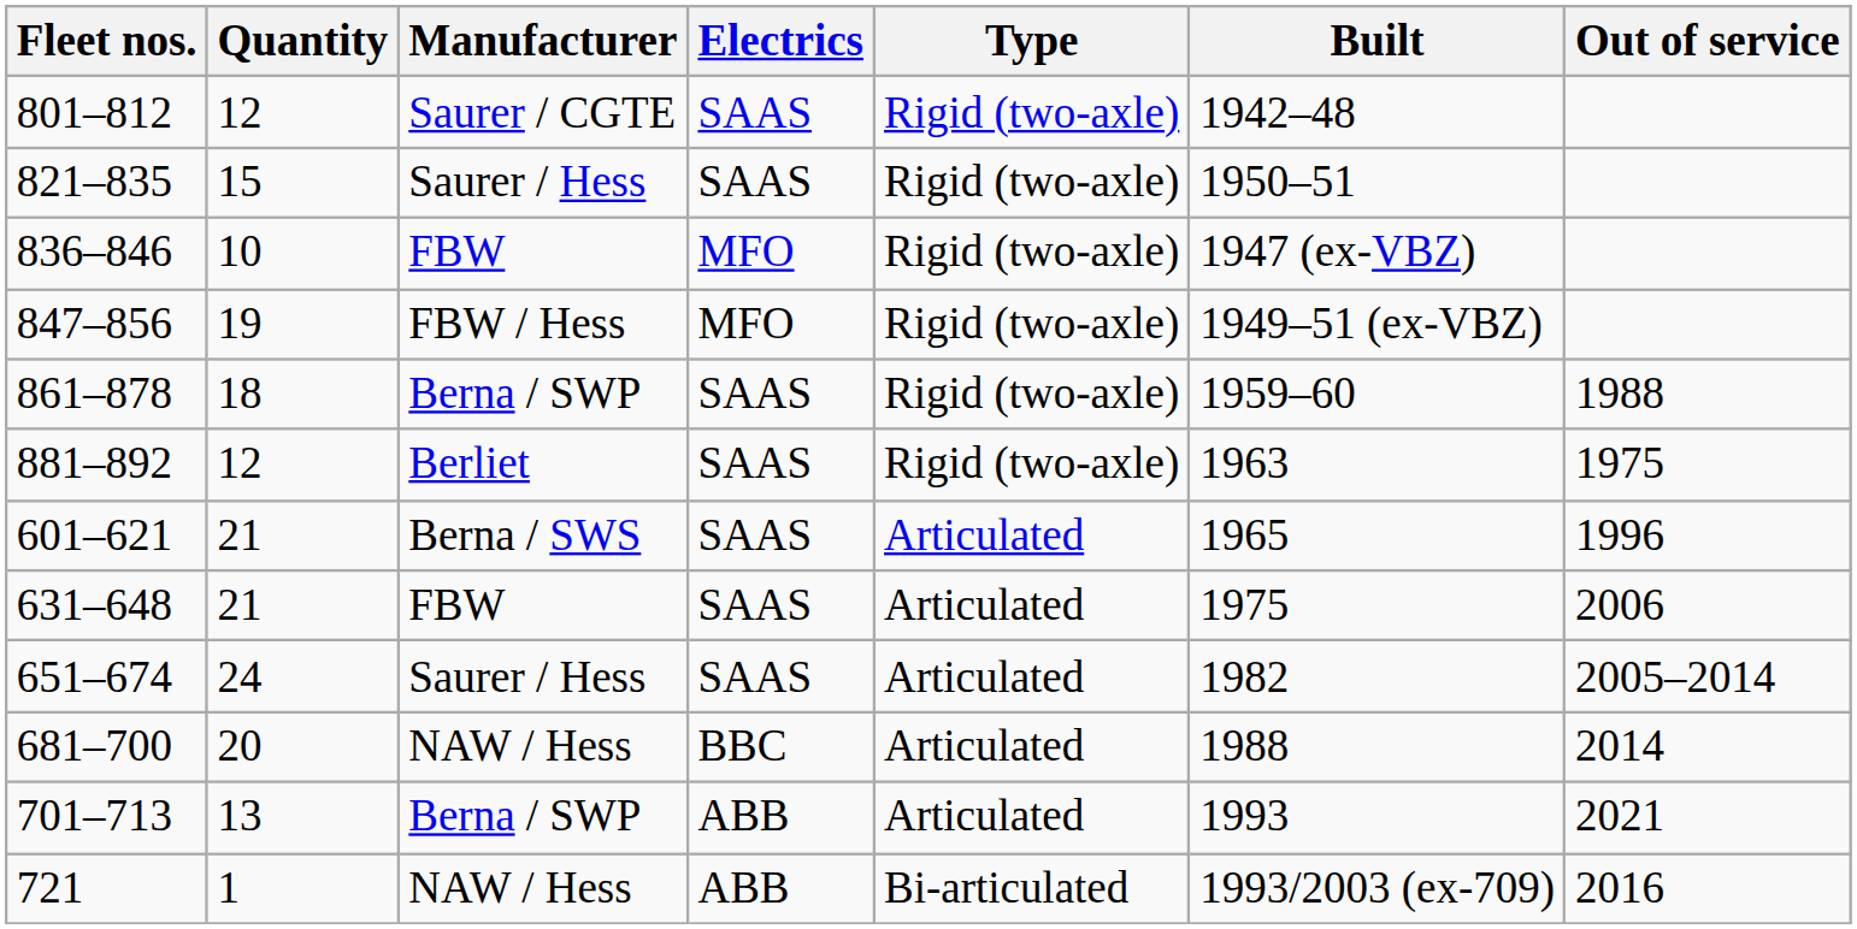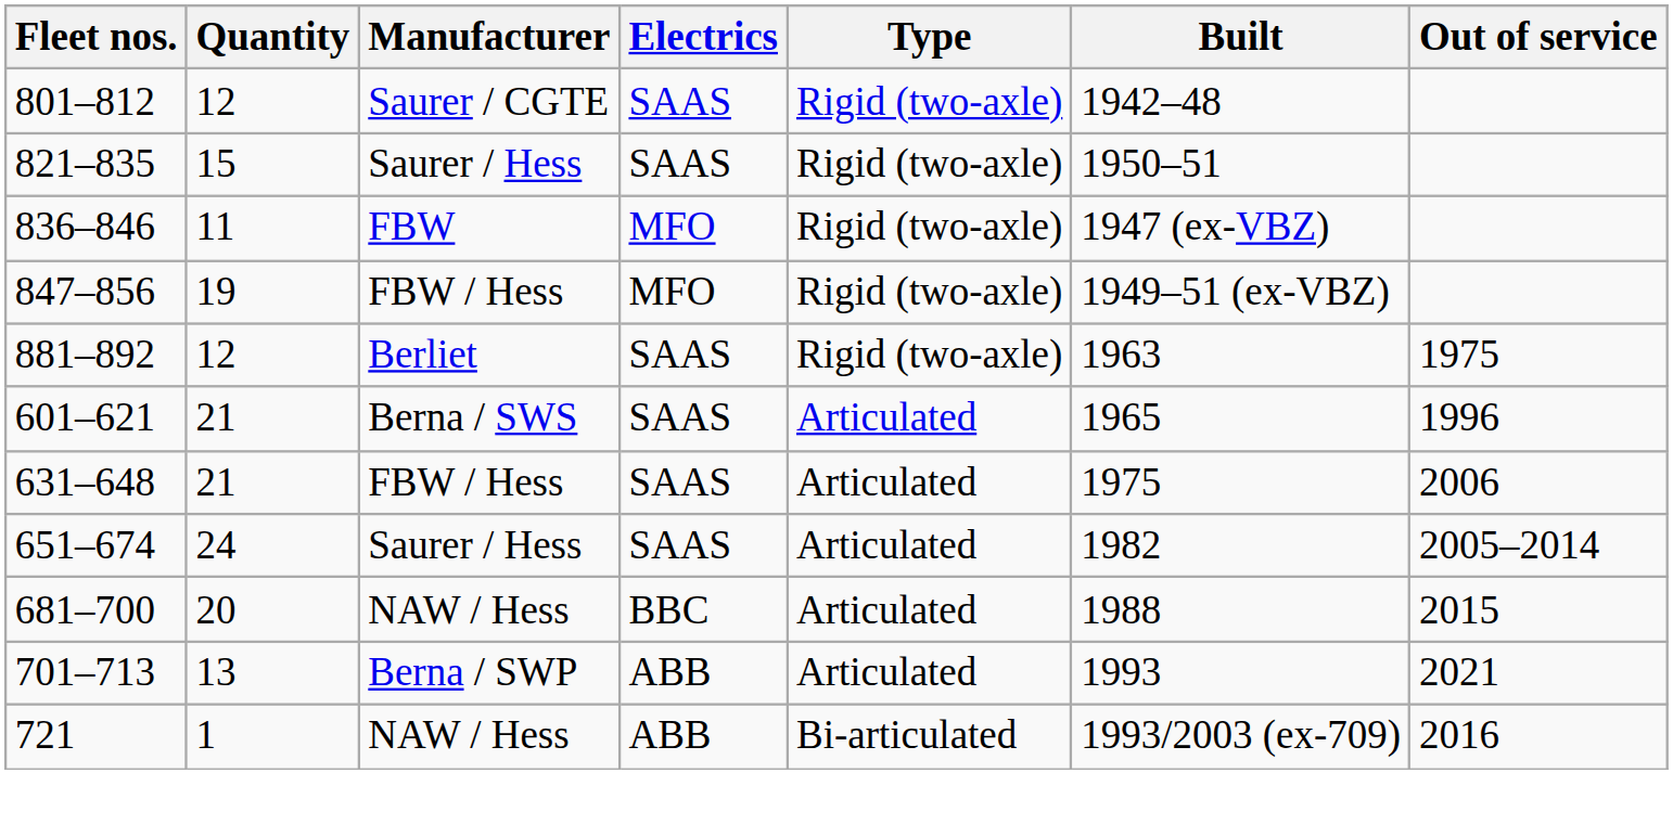836–846 | Quantity: 10 -> 11
- row: 861–878 | 18 | Berna / SWP | SAAS | Rigid (two-axle) | 1959–60 | 1988
631–648 | Manufacturer: FBW -> FBW / Hess
681–700 | Out of service: 2014 -> 2015
